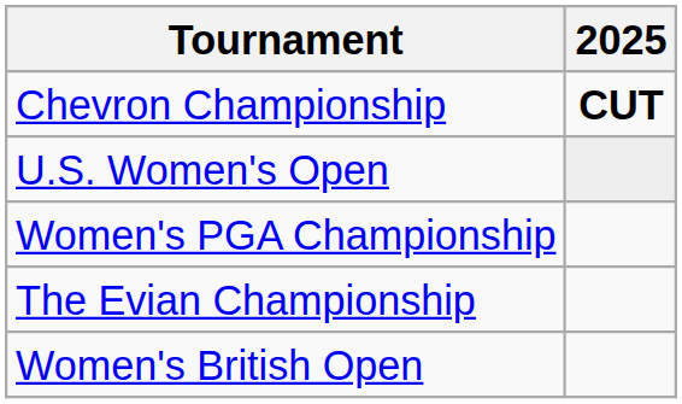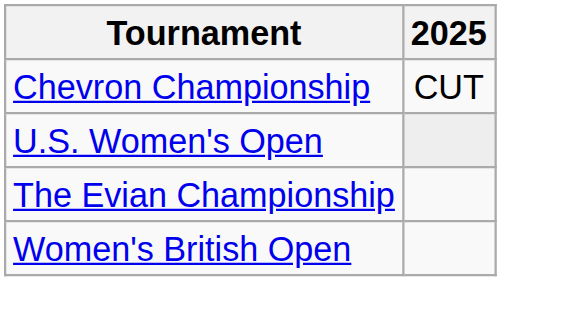Chevron Championship | 2025: bold -> normal
- row: Women's PGA Championship
